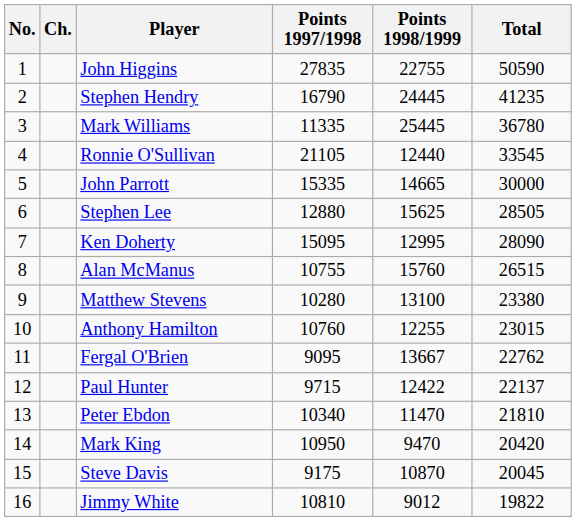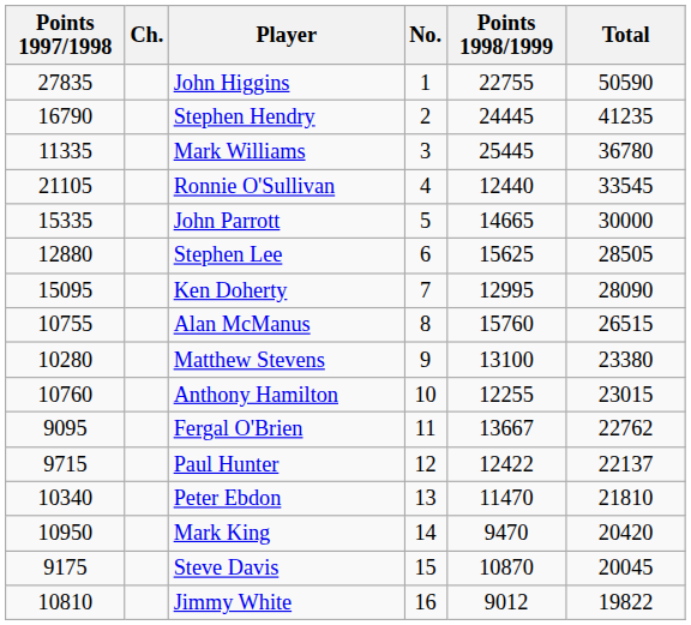columns swapped: No. <-> Points 1997/1998
